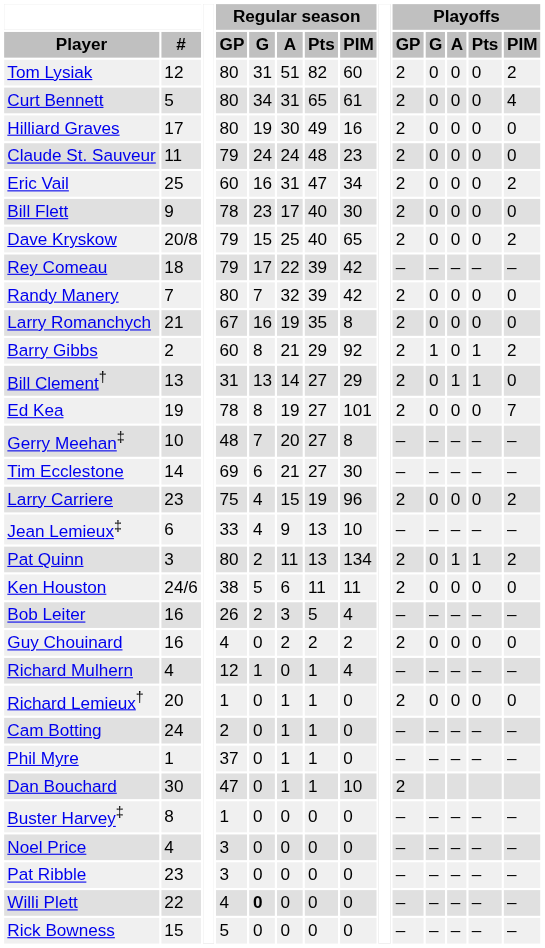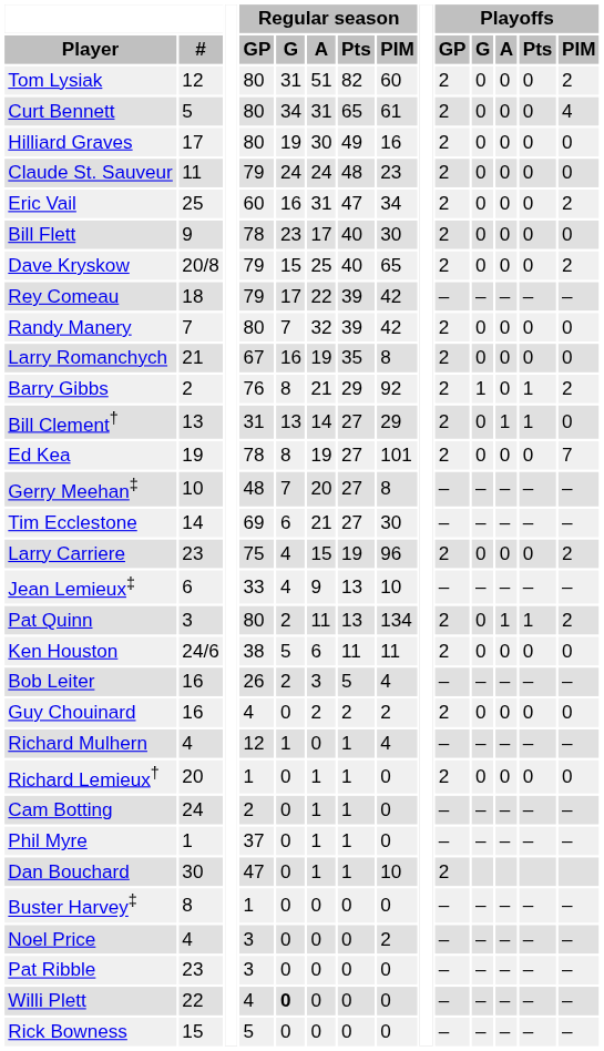Barry Gibbs | Regular season / GP: 60 -> 76
Noel Price | Regular season / PIM: 0 -> 2
